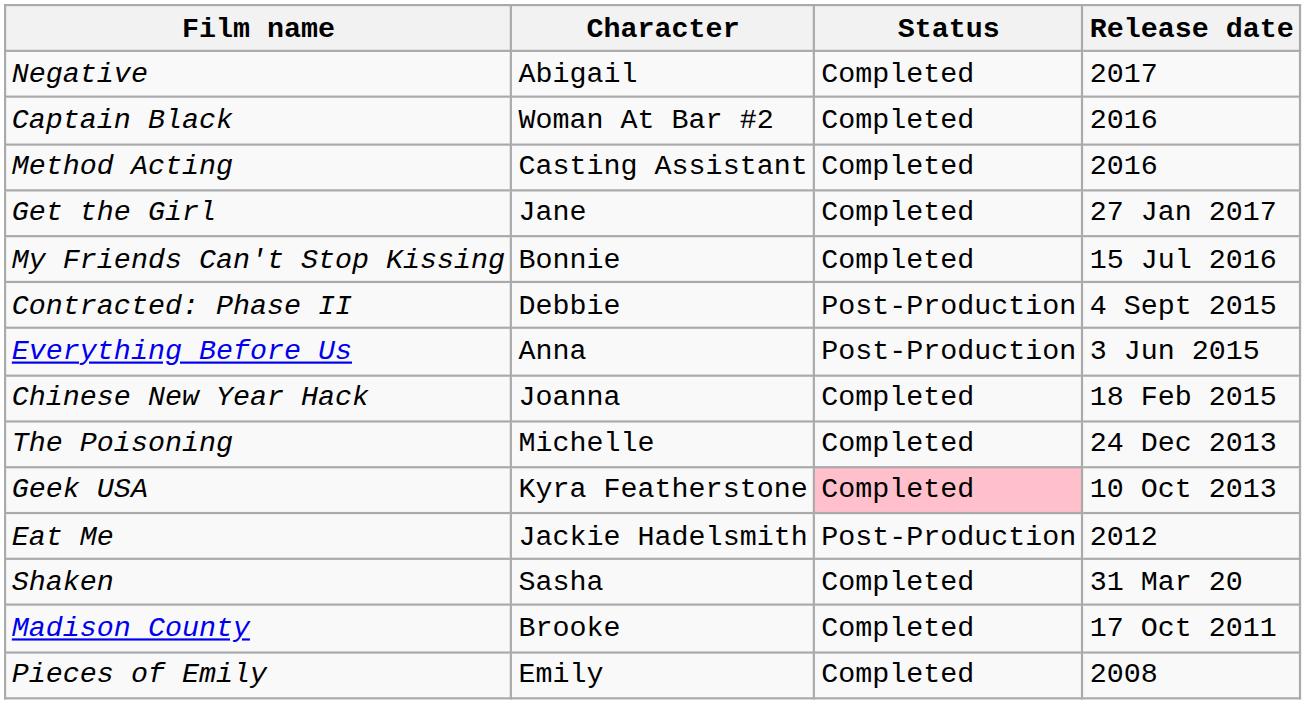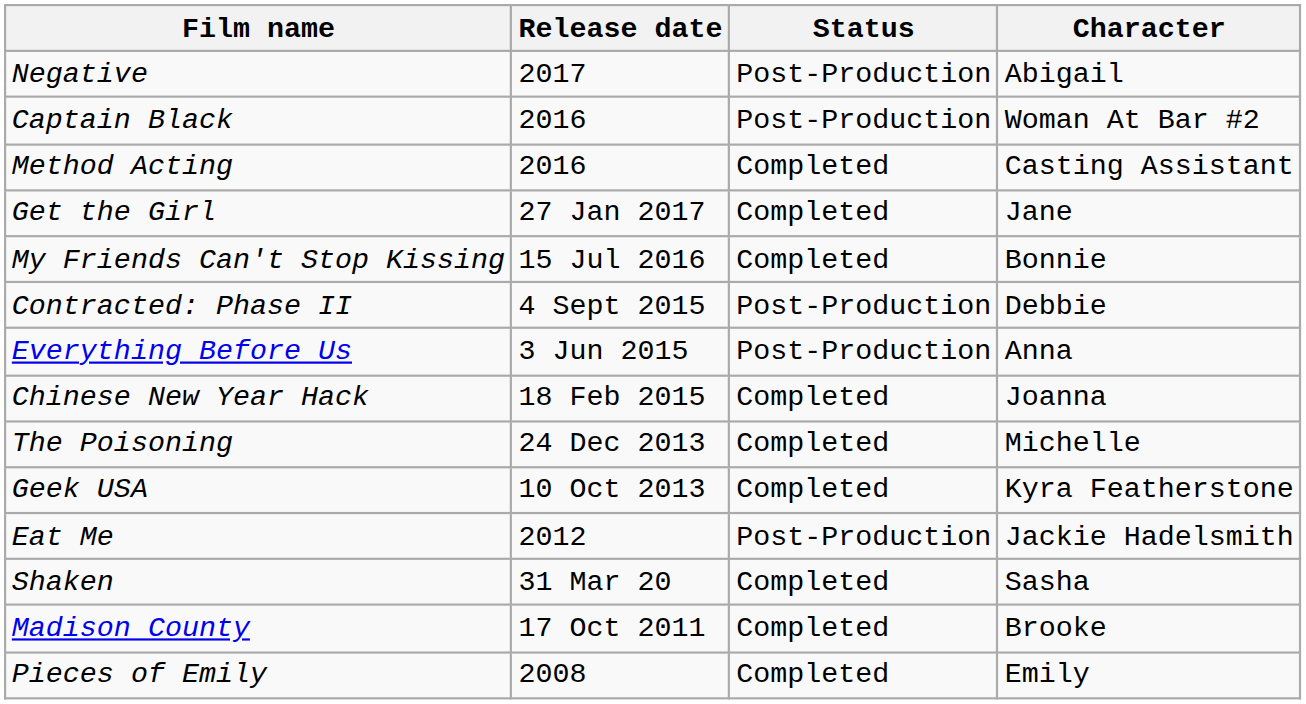columns swapped: Character <-> Release date
Negative | Status: Completed -> Post-Production
Captain Black | Status: Completed -> Post-Production
Geek USA | Status: pink background -> no background
